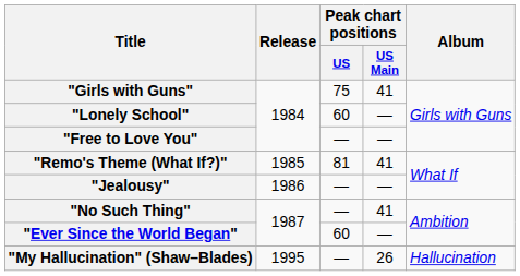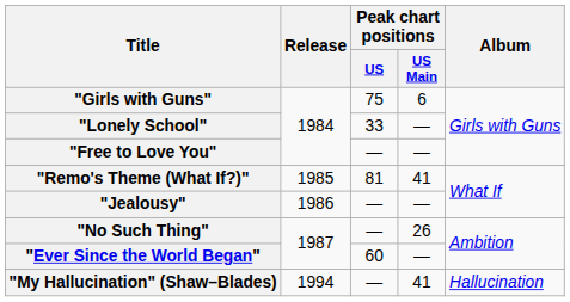"Girls with Guns" | Peak chart positions / US Main: 41 -> 6
"Lonely School" | Peak chart positions / US: 60 -> 33
"No Such Thing" | Peak chart positions / US Main: 41 -> 26
"My Hallucination" (Shaw–Blades) | Release: 1995 -> 1994
"My Hallucination" (Shaw–Blades) | Peak chart positions / US Main: 26 -> 41
